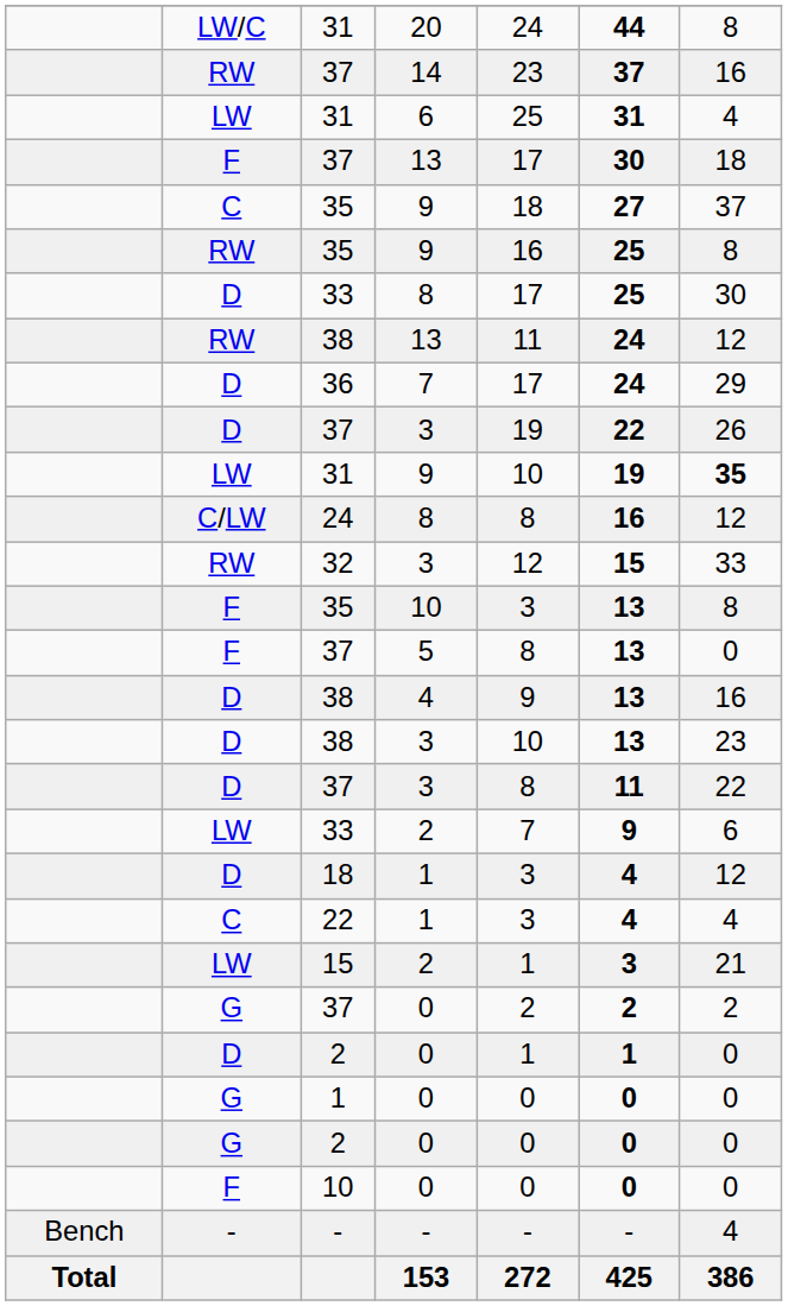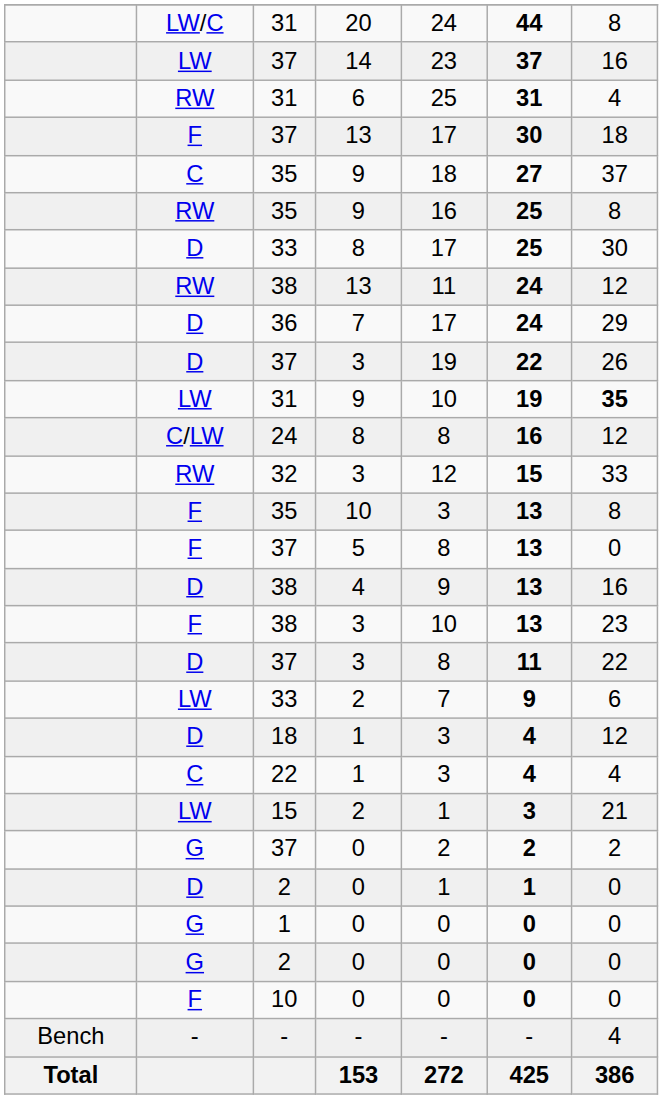37 / 14 | column 2: RW -> LW
31 / 6 | column 2: LW -> RW
38 / 3 | column 2: D -> F
